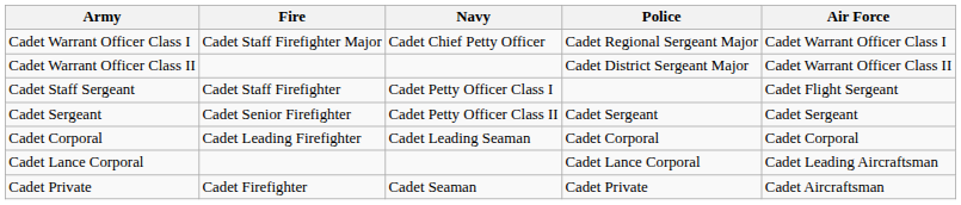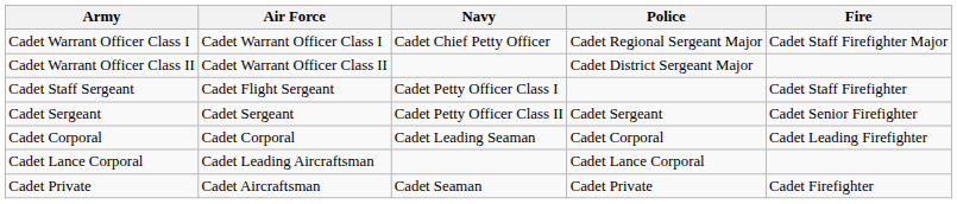columns swapped: Air Force <-> Fire
